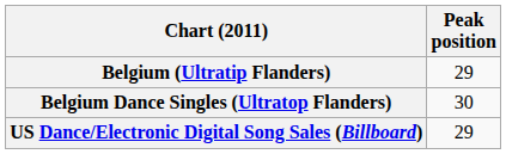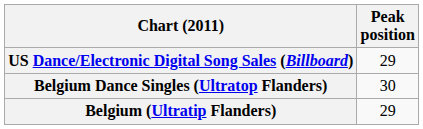rows swapped: Belgium (Ultratip Flanders) <-> US Dance/Electronic Digital Song Sales (Billboard)
